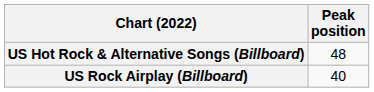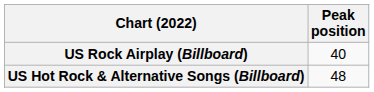rows swapped: US Hot Rock & Alternative Songs (Billboard) <-> US Rock Airplay (Billboard)
